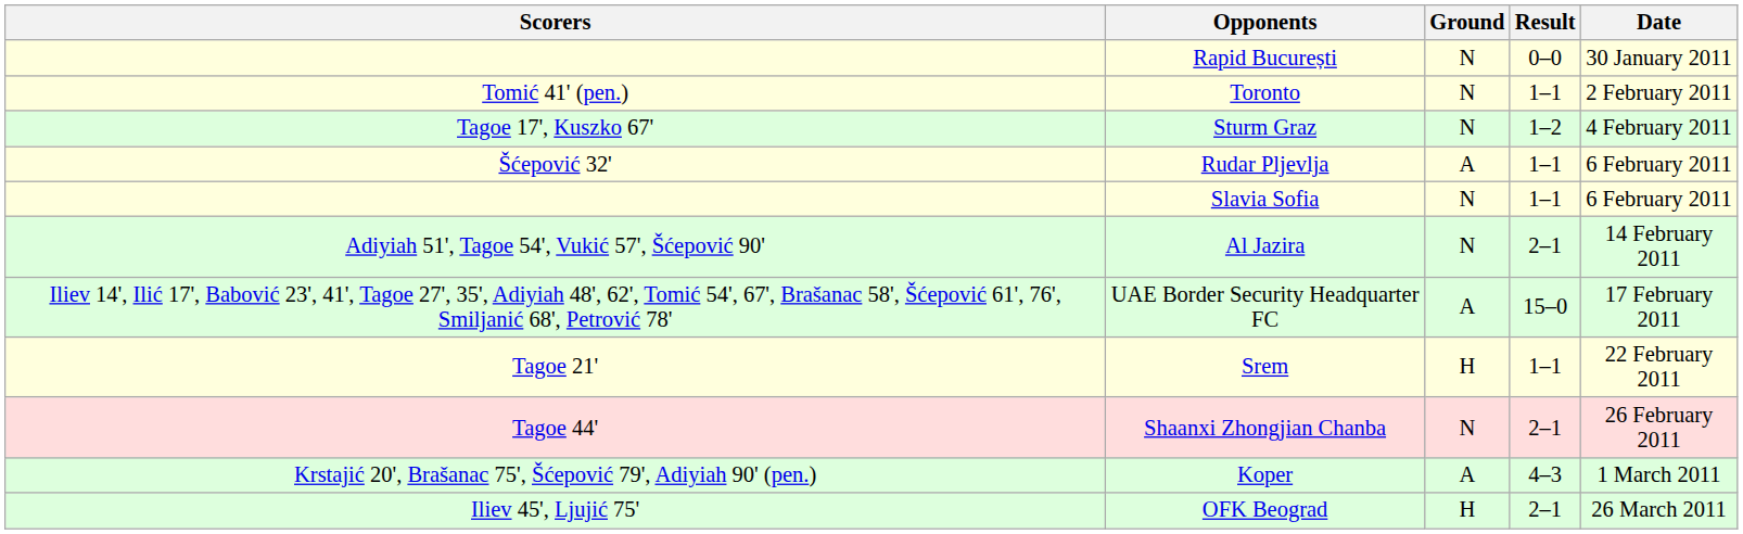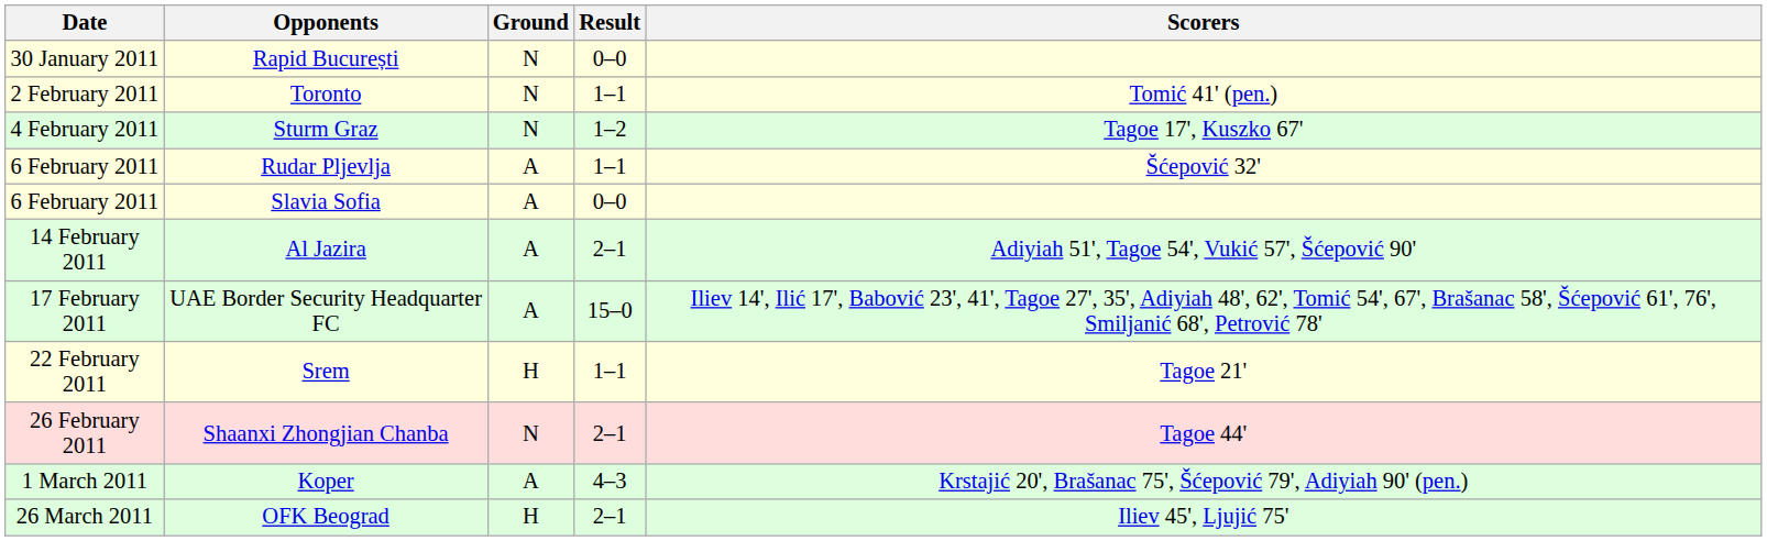columns swapped: Date <-> Scorers
Slavia Sofia | Ground: N -> A
Slavia Sofia | Result: 1–1 -> 0–0
Al Jazira | Ground: N -> A
